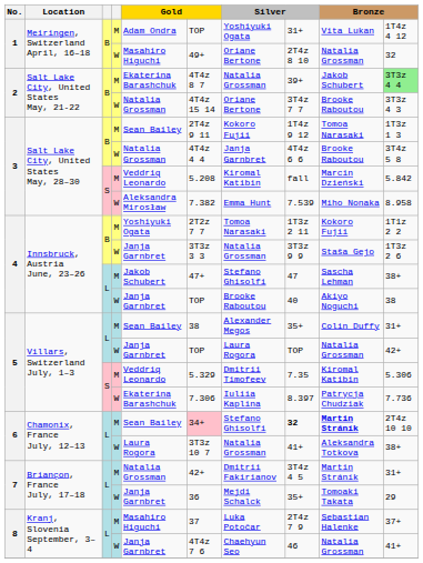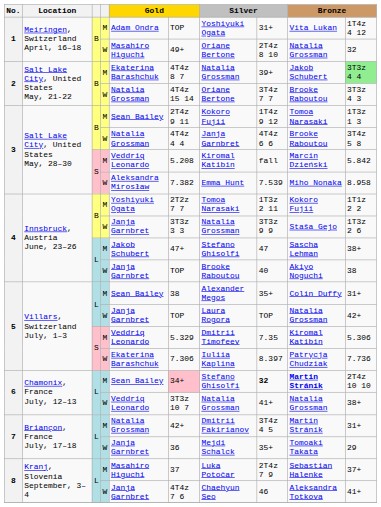6 / W | column 5: Laura Rogora -> Veddriq Leonardo
6 / W | column 9: Aleksandra Totkova -> Natalia Grossman
8 / W | column 9: Natalia Grossman -> Aleksandra Totkova
